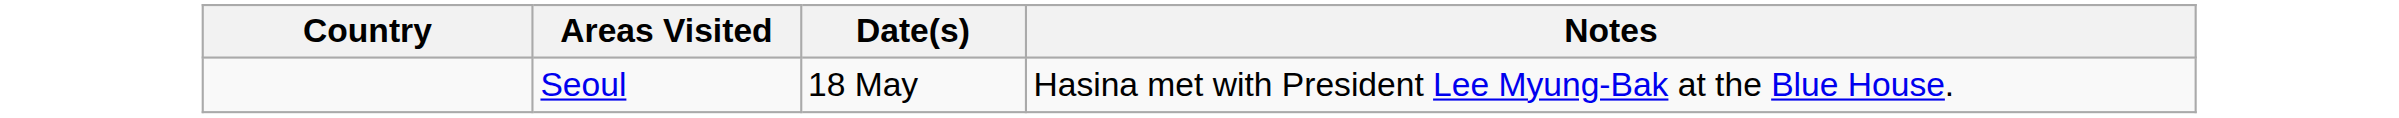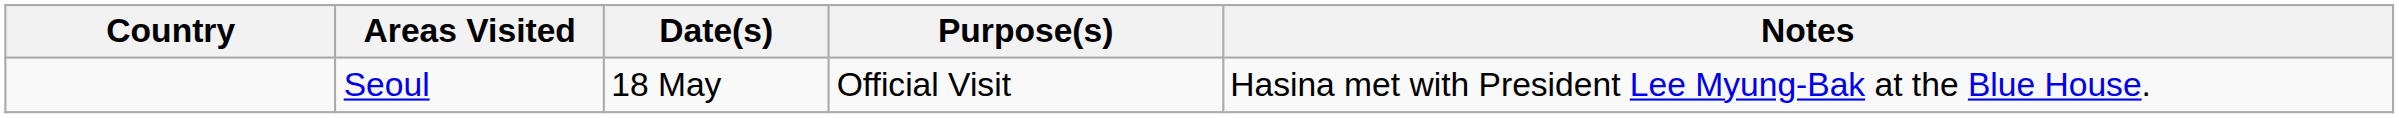+ column: Purpose(s) | Official Visit
